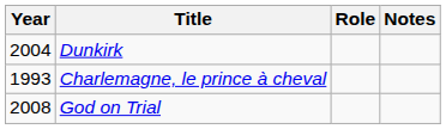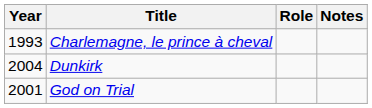rows swapped: Charlemagne, le prince à cheval <-> Dunkirk
God on Trial | Year: 2008 -> 2001
